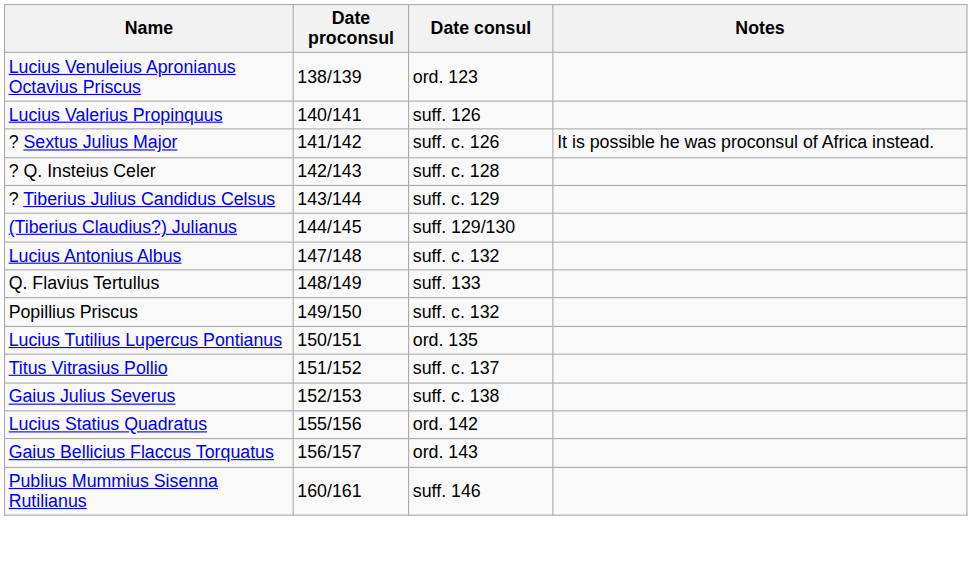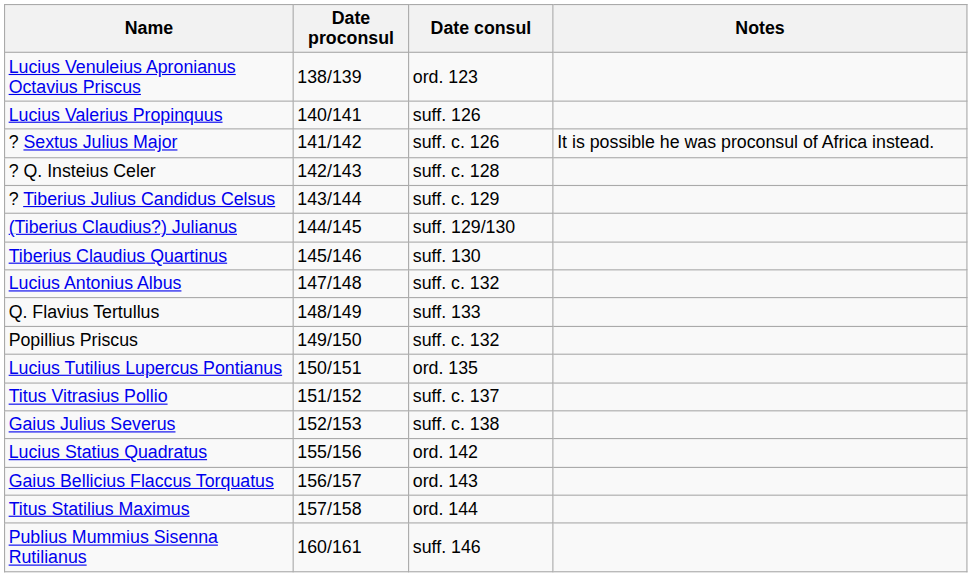+ row: Tiberius Claudius Quartinus | 145/146 | suff. 130
+ row: Titus Statilius Maximus | 157/158 | ord. 144
